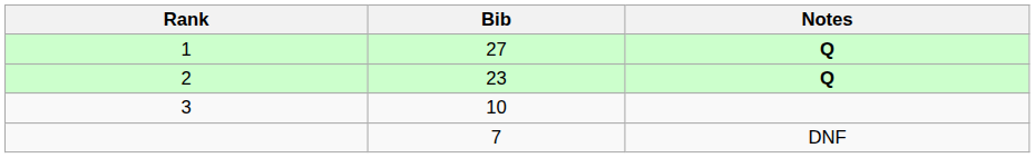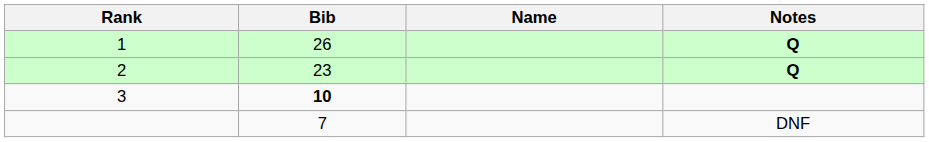+ column: Name
1 | Bib: 27 -> 26
3 | Bib: normal -> bold
